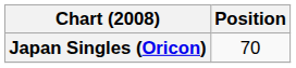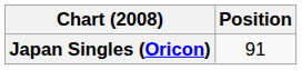Japan Singles (Oricon) | Position: 70 -> 91
